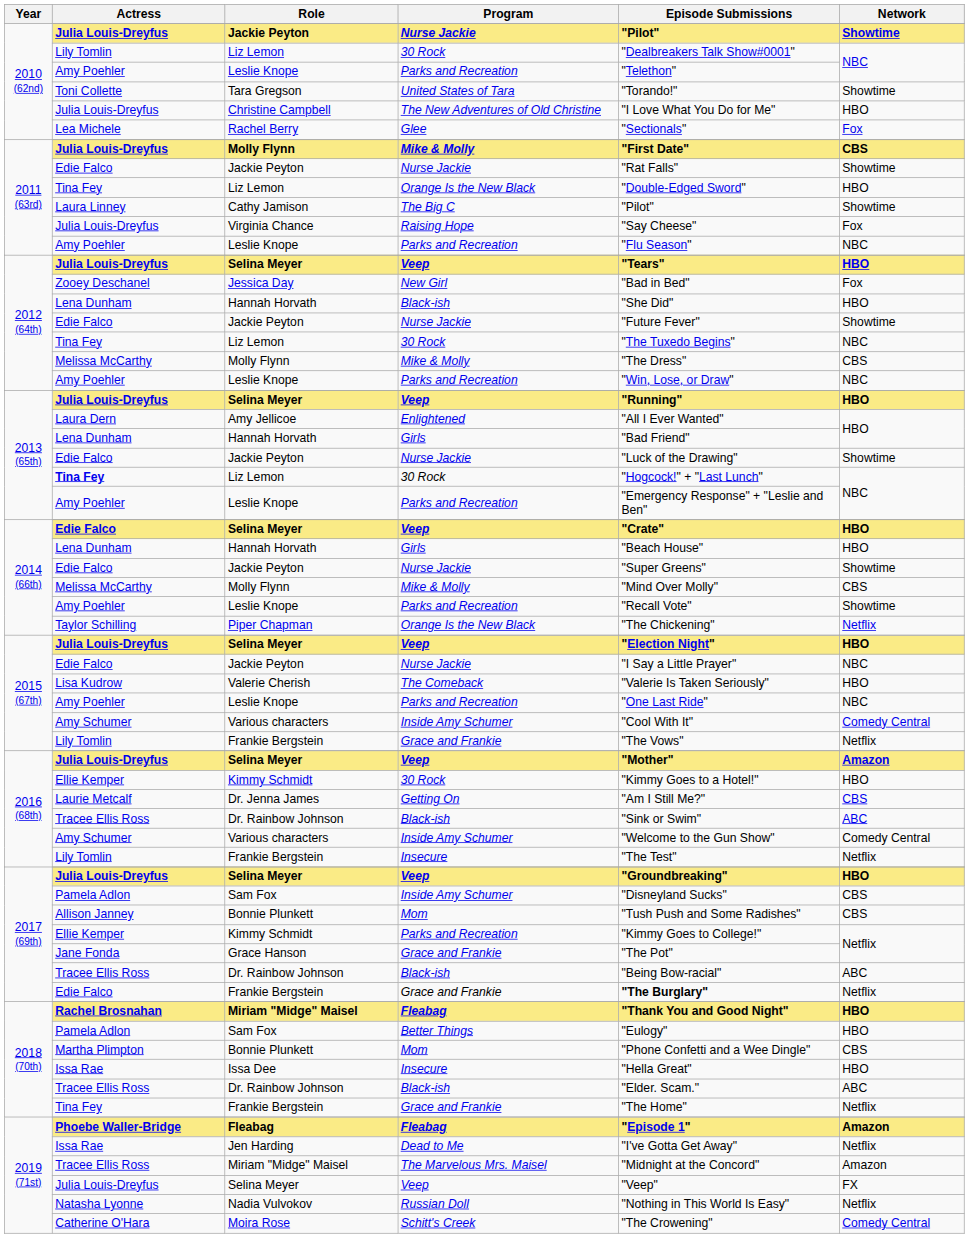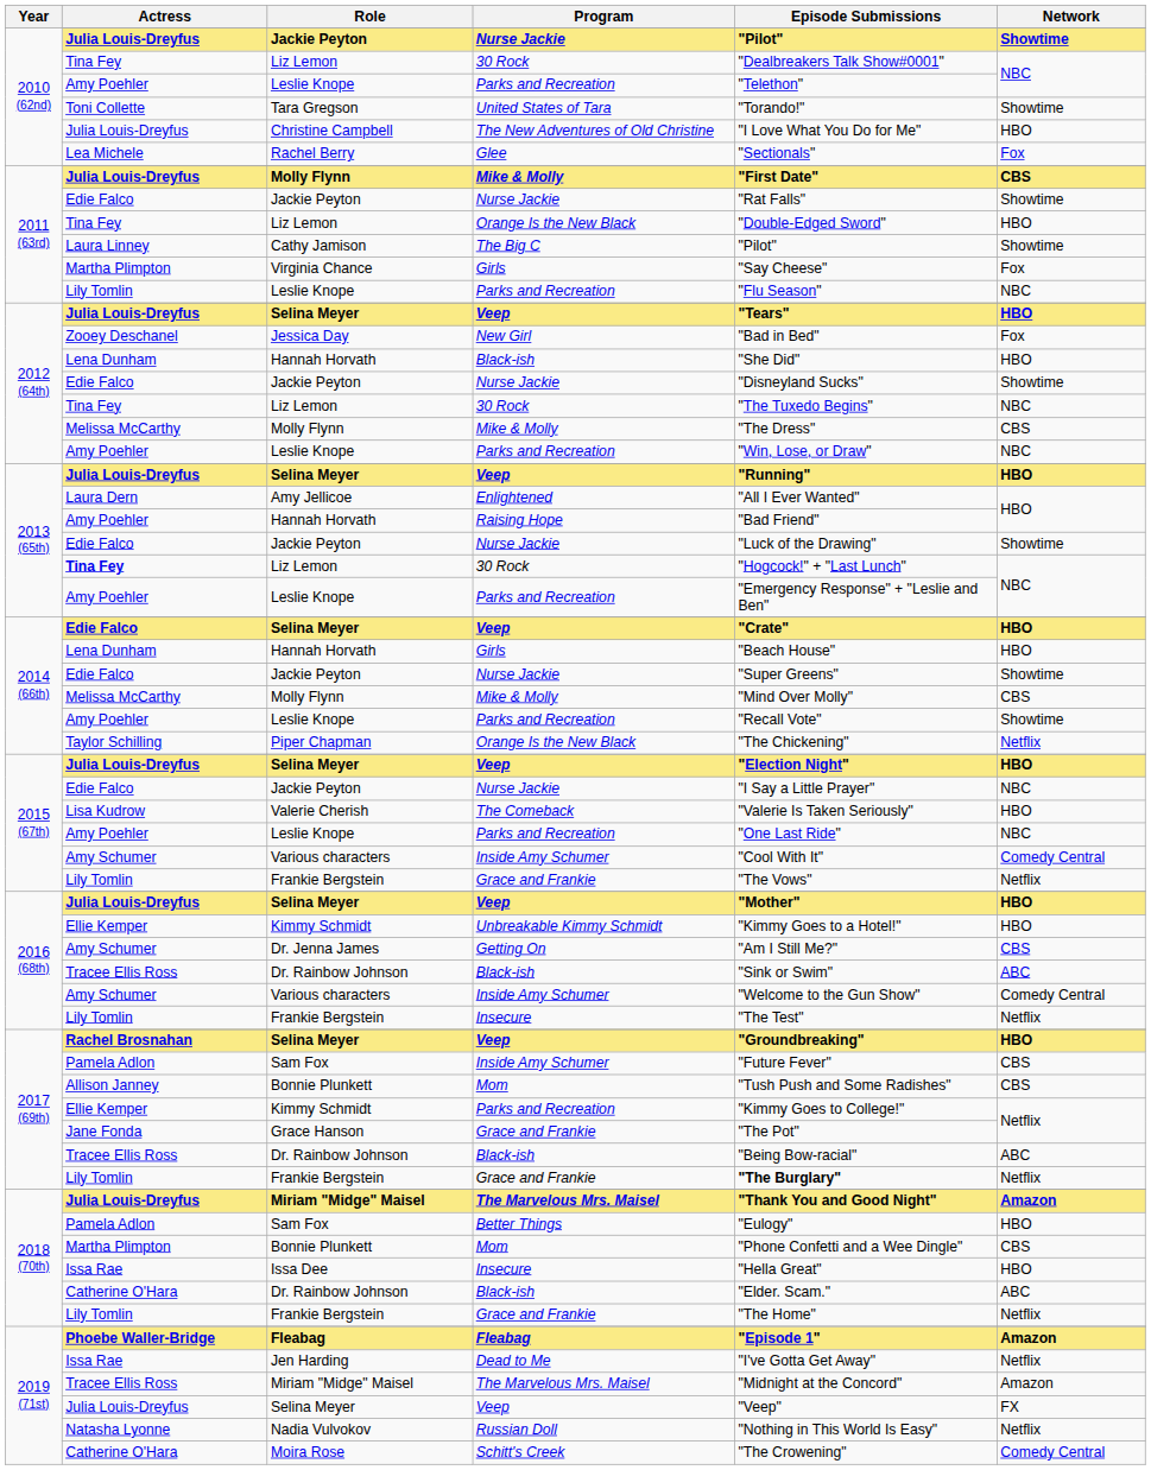2010 (62nd) / Liz Lemon | Actress: Lily Tomlin -> Tina Fey
Virginia Chance | Actress: Julia Louis-Dreyfus -> Martha Plimpton
Virginia Chance | Program: Raising Hope -> Girls
2011 (63rd) / Leslie Knope | Actress: Amy Poehler -> Lily Tomlin
2012 (64th) / Jackie Peyton | Episode Submissions: "Future Fever" -> "Disneyland Sucks"
2013 (65th) / Hannah Horvath | Actress: Lena Dunham -> Amy Poehler
2013 (65th) / Hannah Horvath | Program: Girls -> Raising Hope
2016 (68th) / Selina Meyer | Network: Amazon -> HBO
2016 (68th) / Kimmy Schmidt | Program: 30 Rock -> Unbreakable Kimmy Schmidt
Dr. Jenna James | Actress: Laurie Metcalf -> Amy Schumer
2017 (69th) / Selina Meyer | Actress: Julia Louis-Dreyfus -> Rachel Brosnahan
2017 (69th) / Sam Fox | Episode Submissions: "Disneyland Sucks" -> "Future Fever"
2017 (69th) / Frankie Bergstein | Actress: Edie Falco -> Lily Tomlin
2018 (70th) / Miriam "Midge" Maisel | Actress: Rachel Brosnahan -> Julia Louis-Dreyfus
2018 (70th) / Miriam "Midge" Maisel | Program: Fleabag -> The Marvelous Mrs. Maisel
2018 (70th) / Miriam "Midge" Maisel | Network: HBO -> Amazon
2018 (70th) / Dr. Rainbow Johnson | Actress: Tracee Ellis Ross -> Catherine O'Hara
2018 (70th) / Frankie Bergstein | Actress: Tina Fey -> Lily Tomlin
